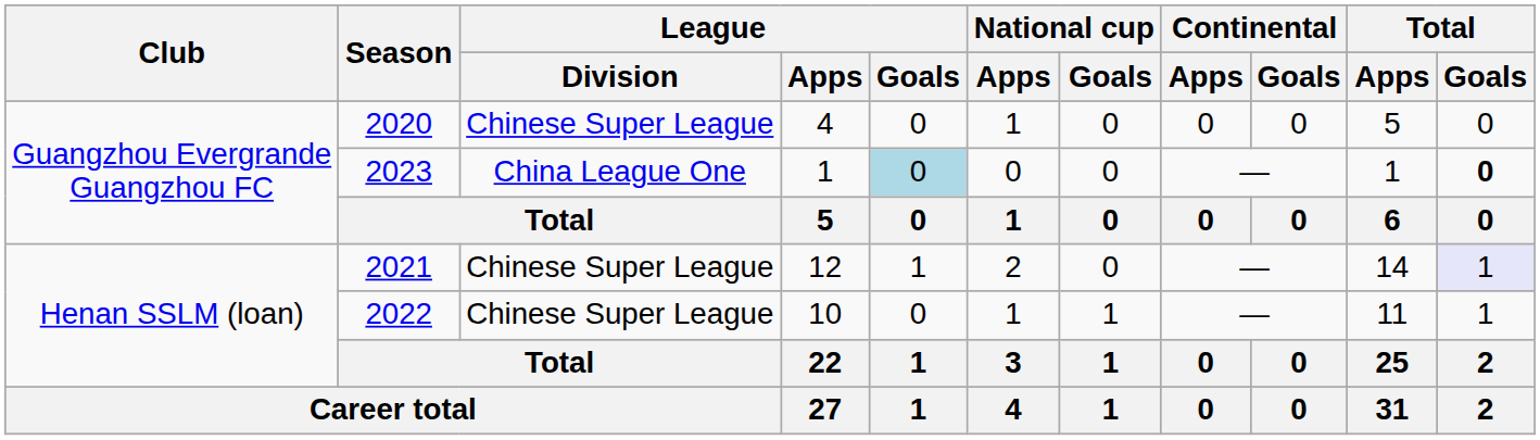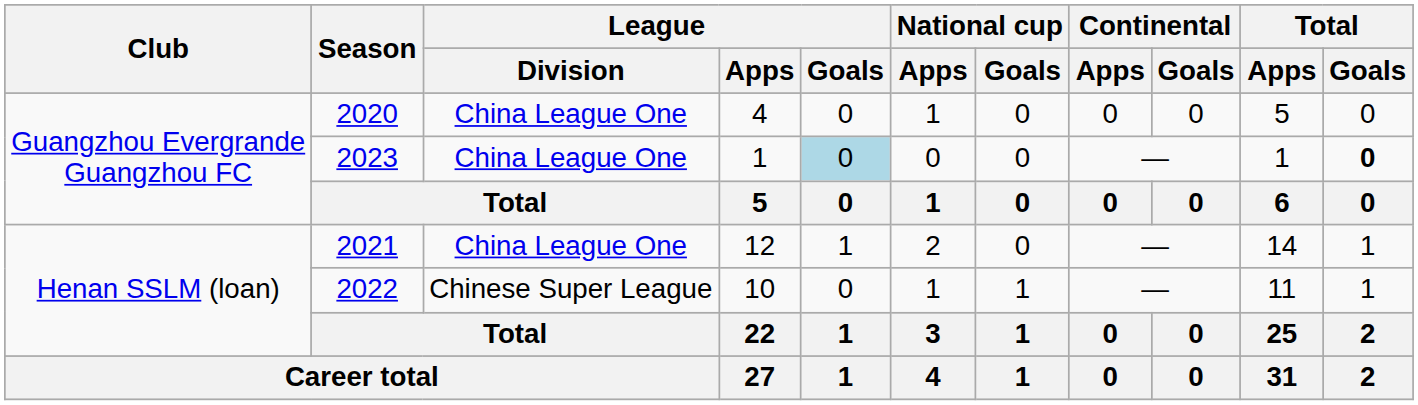2020 | League / Division: Chinese Super League -> China League One
2021 | League / Division: Chinese Super League -> China League One
2021 | Total / Goals: lavender background -> no background
